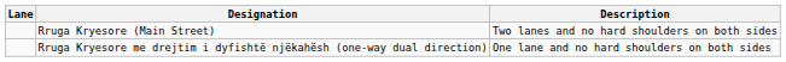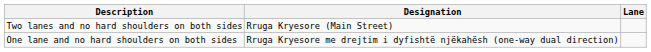columns swapped: Lane <-> Description
